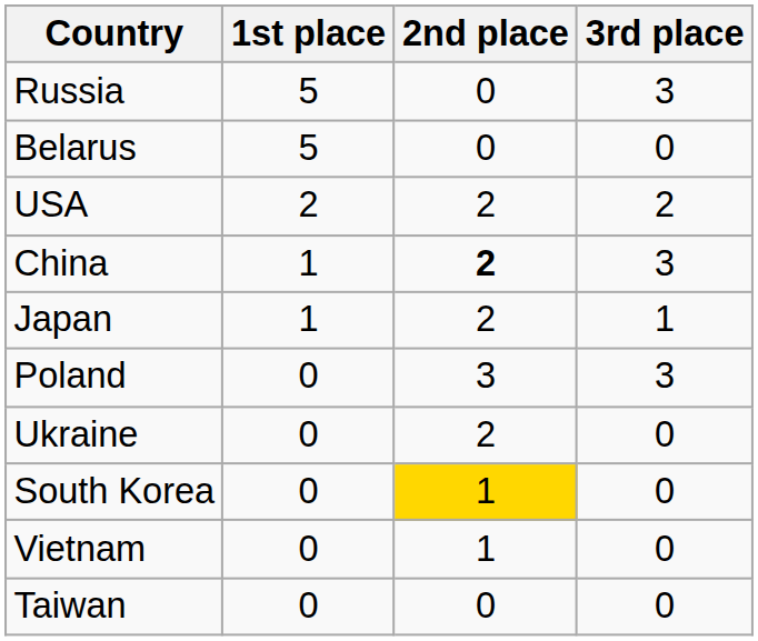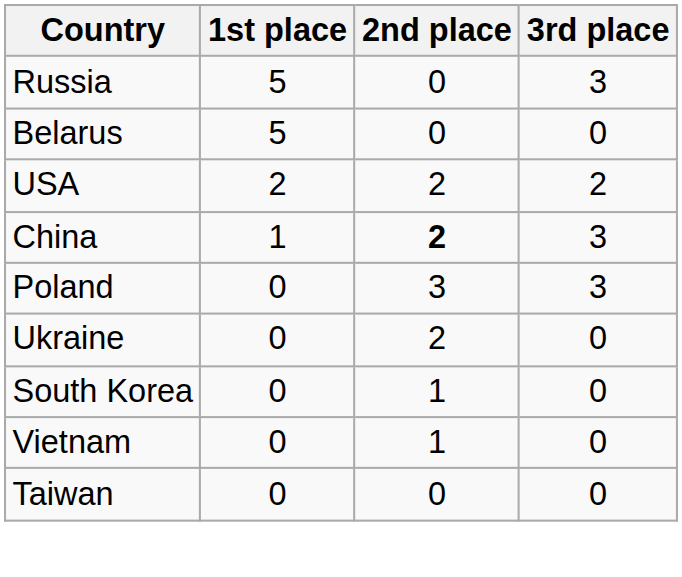- row: Japan | 1 | 2 | 1
South Korea | 2nd place: gold background -> no background
